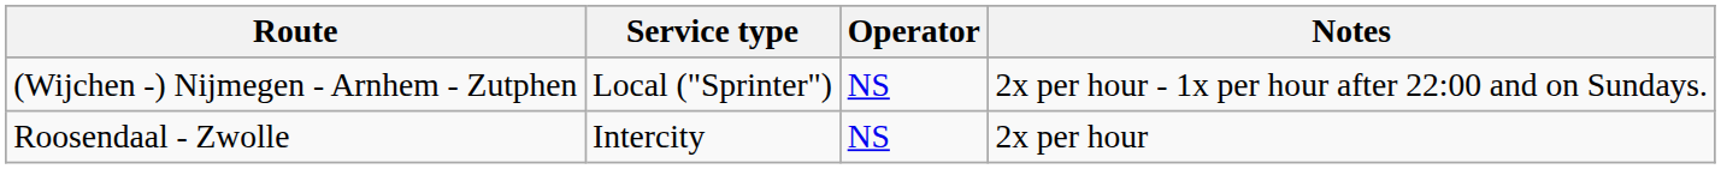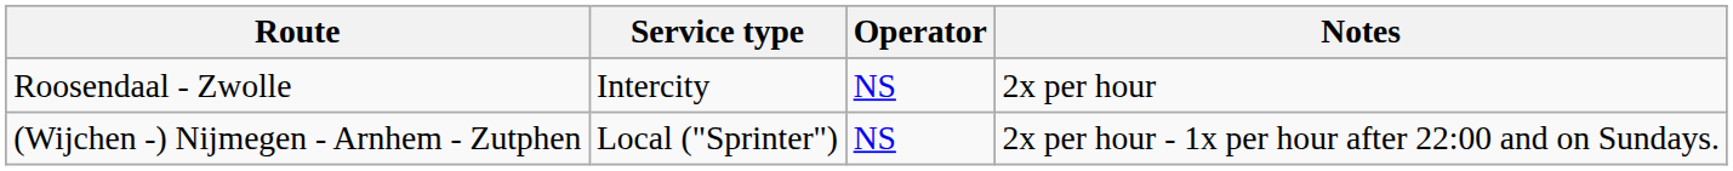rows swapped: Roosendaal - Zwolle <-> (Wijchen -) Nijmegen - Arnhem - Zutphen
